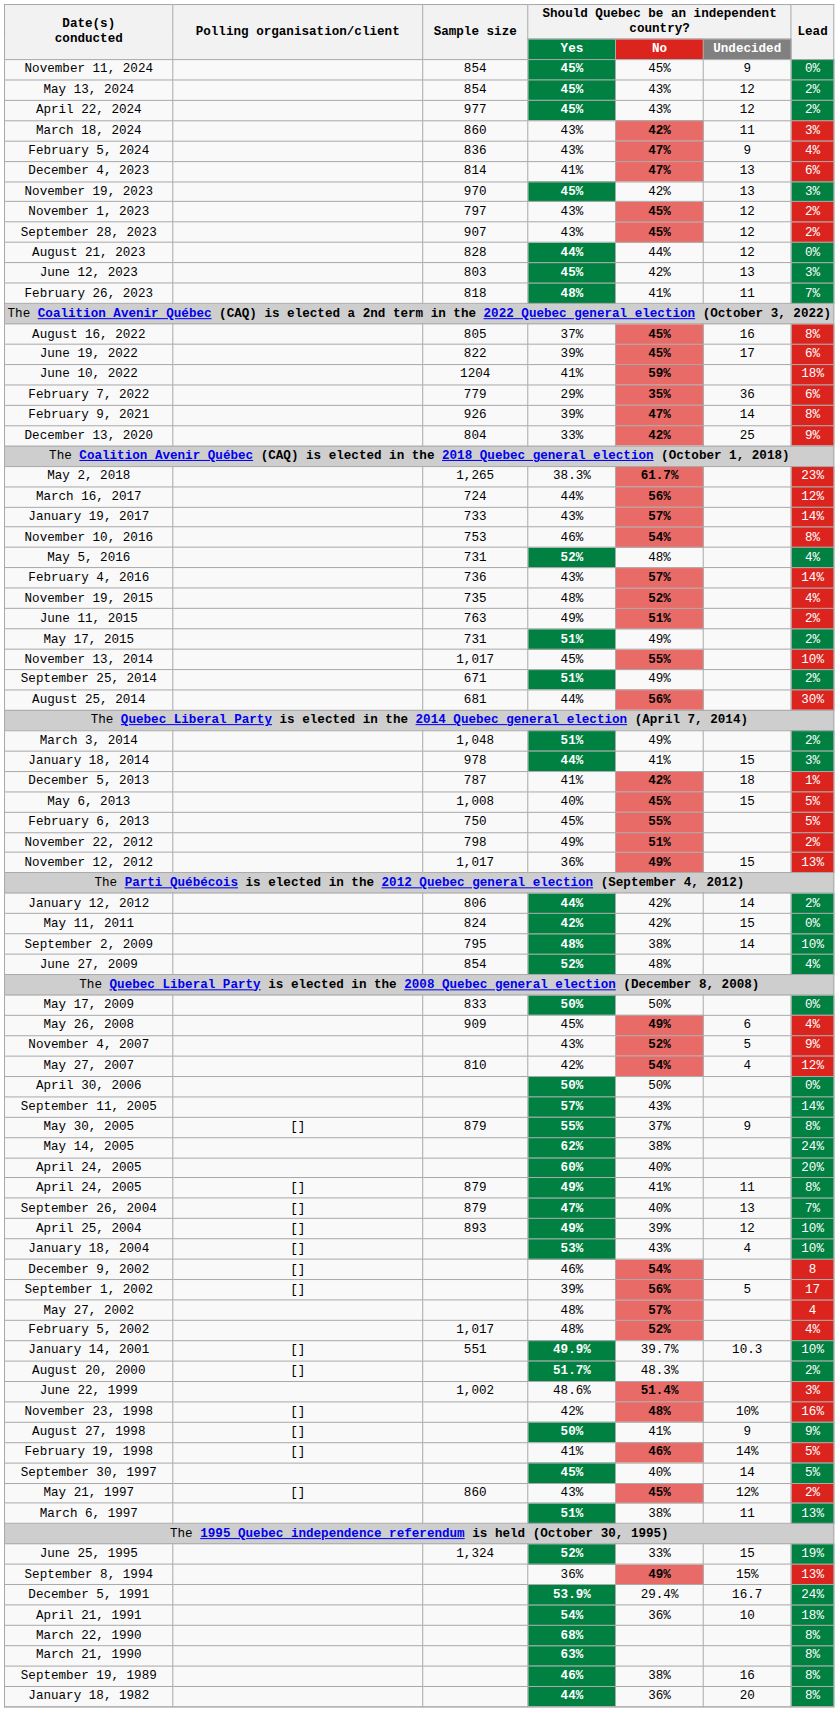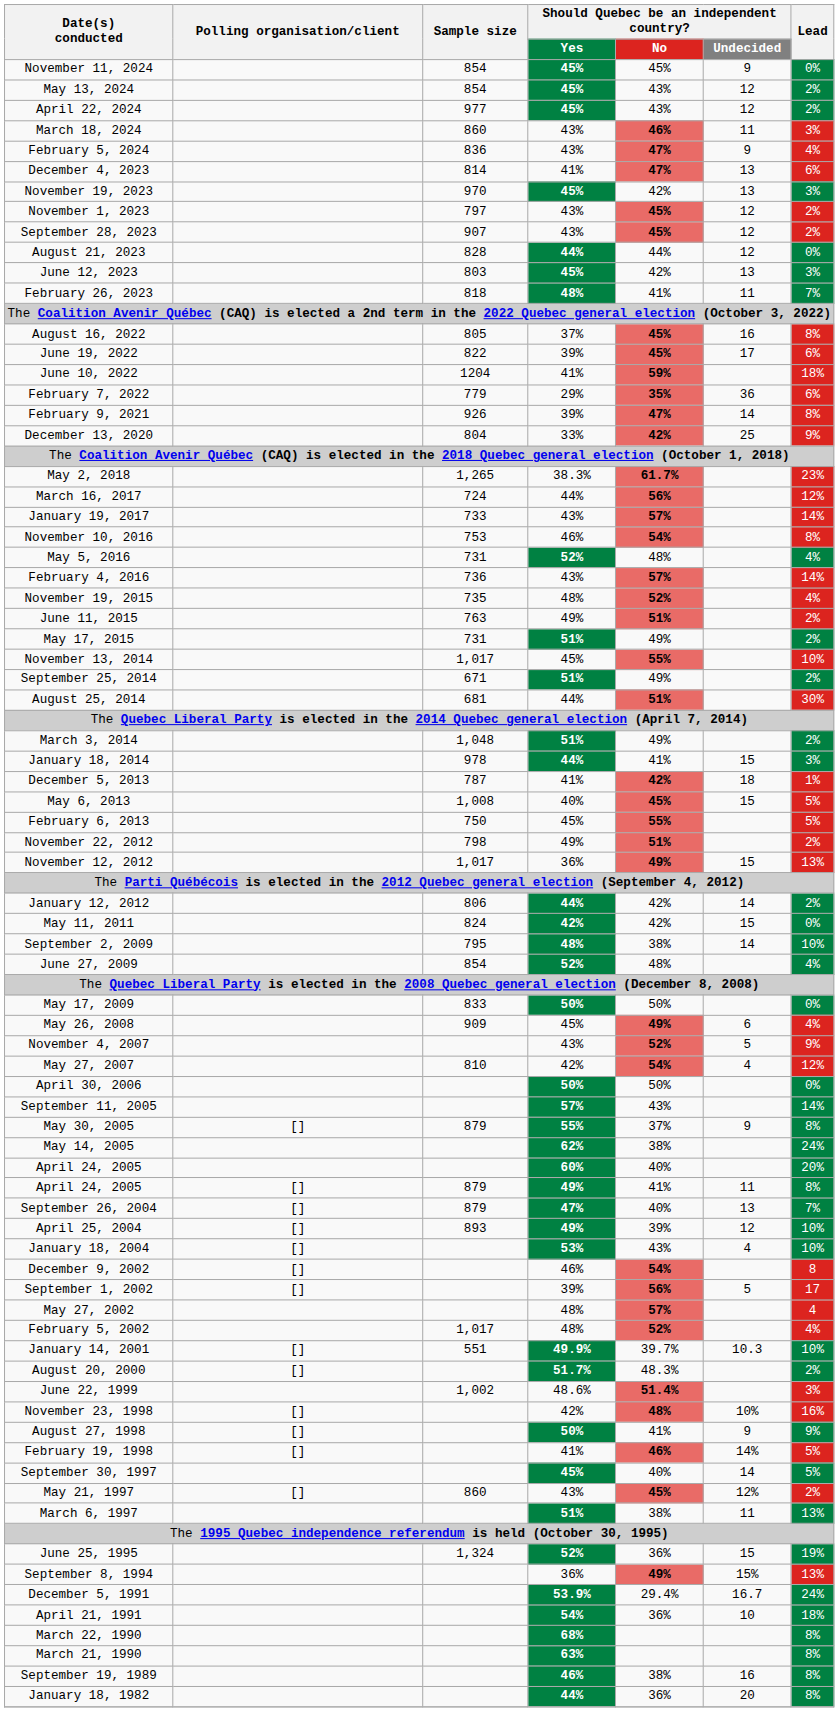March 18, 2024 | Should Quebec be an independent country? / No: 42% -> 46%
August 25, 2014 | Should Quebec be an independent country? / No: 56% -> 51%
June 25, 1995 | Should Quebec be an independent country? / No: 33% -> 36%
